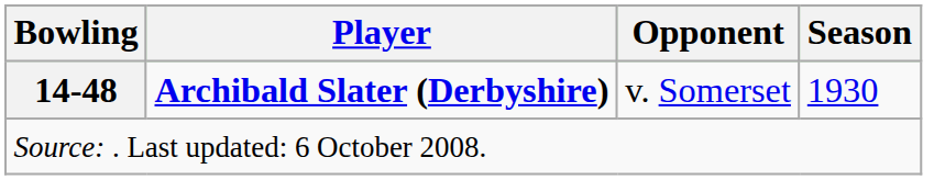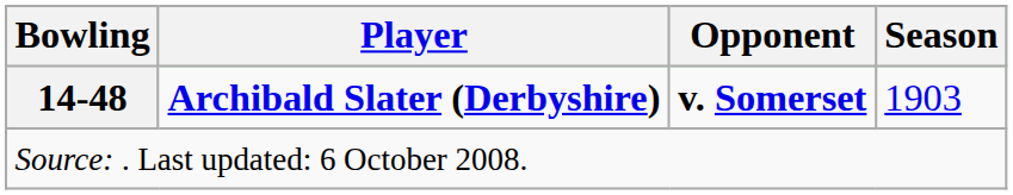14-48 | Opponent: normal -> bold
14-48 | Season: 1930 -> 1903
